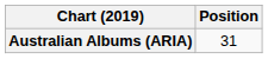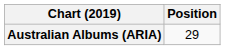Australian Albums (ARIA) | Position: 31 -> 29
